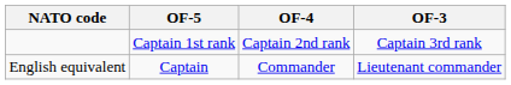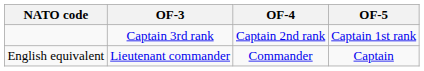columns swapped: OF-5 <-> OF-3
